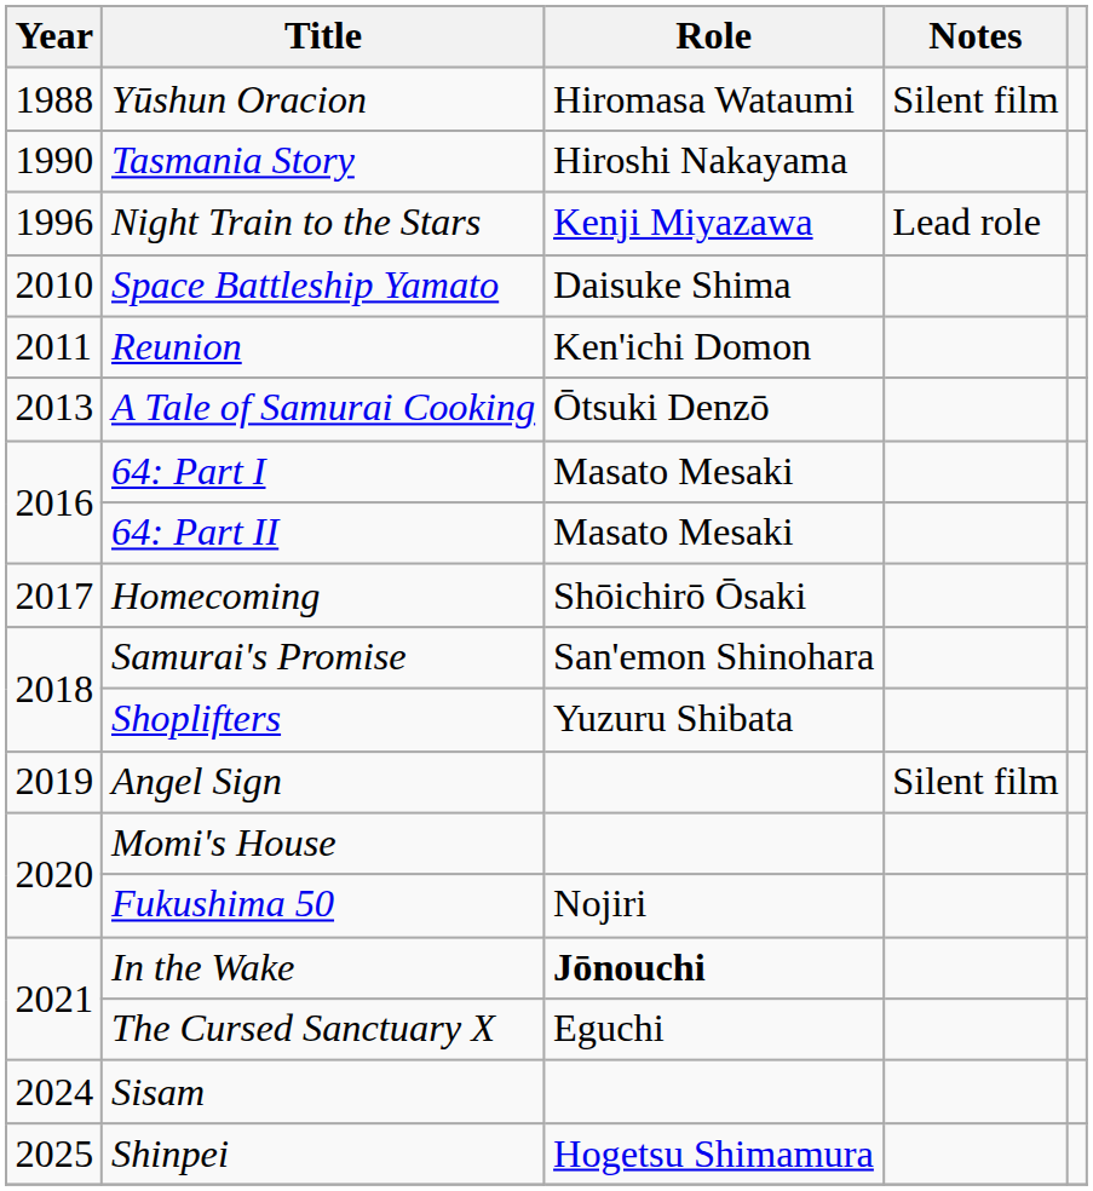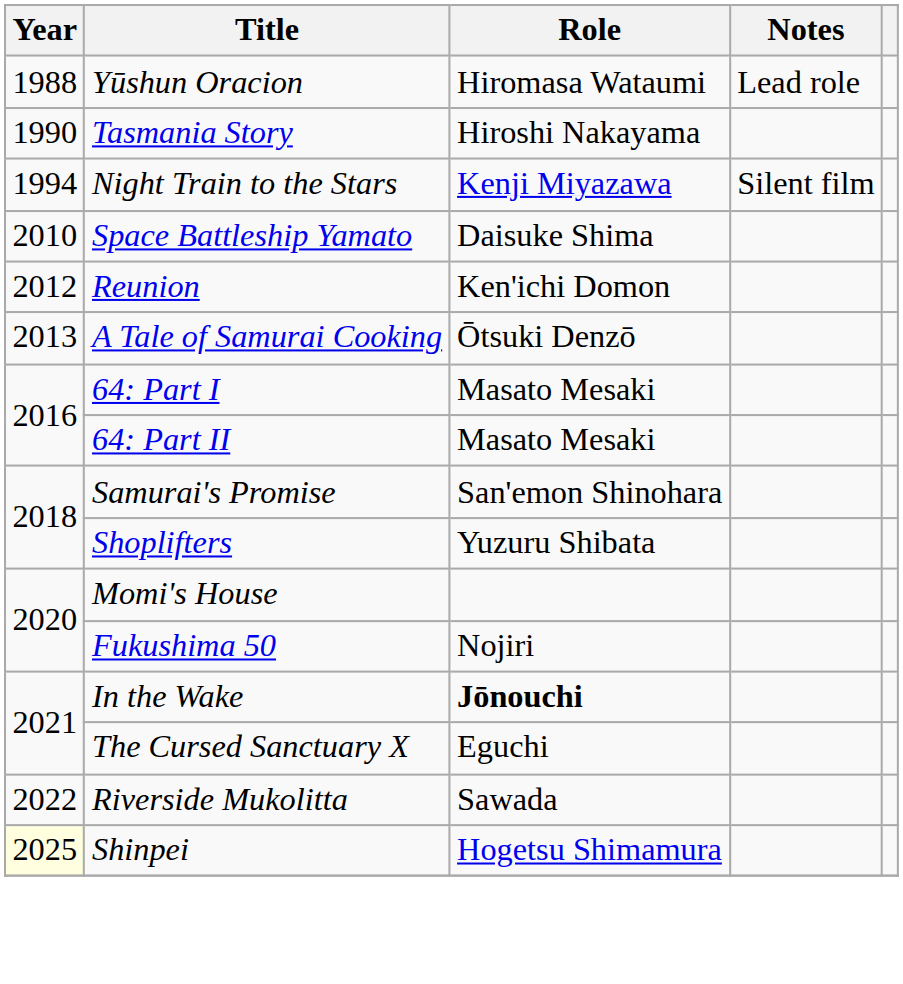Yūshun Oracion | Notes: Silent film -> Lead role
Night Train to the Stars | Year: 1996 -> 1994
Night Train to the Stars | Notes: Lead role -> Silent film
Reunion | Year: 2011 -> 2012
- row: 2017 | Homecoming | Shōichirō Ōsaki
- row: 2019 | Angel Sign | Silent film
+ row: 2022 | Riverside Mukolitta | Sawada
- row: 2024 | Sisam
Shinpei | Year: no background -> lightyellow background
